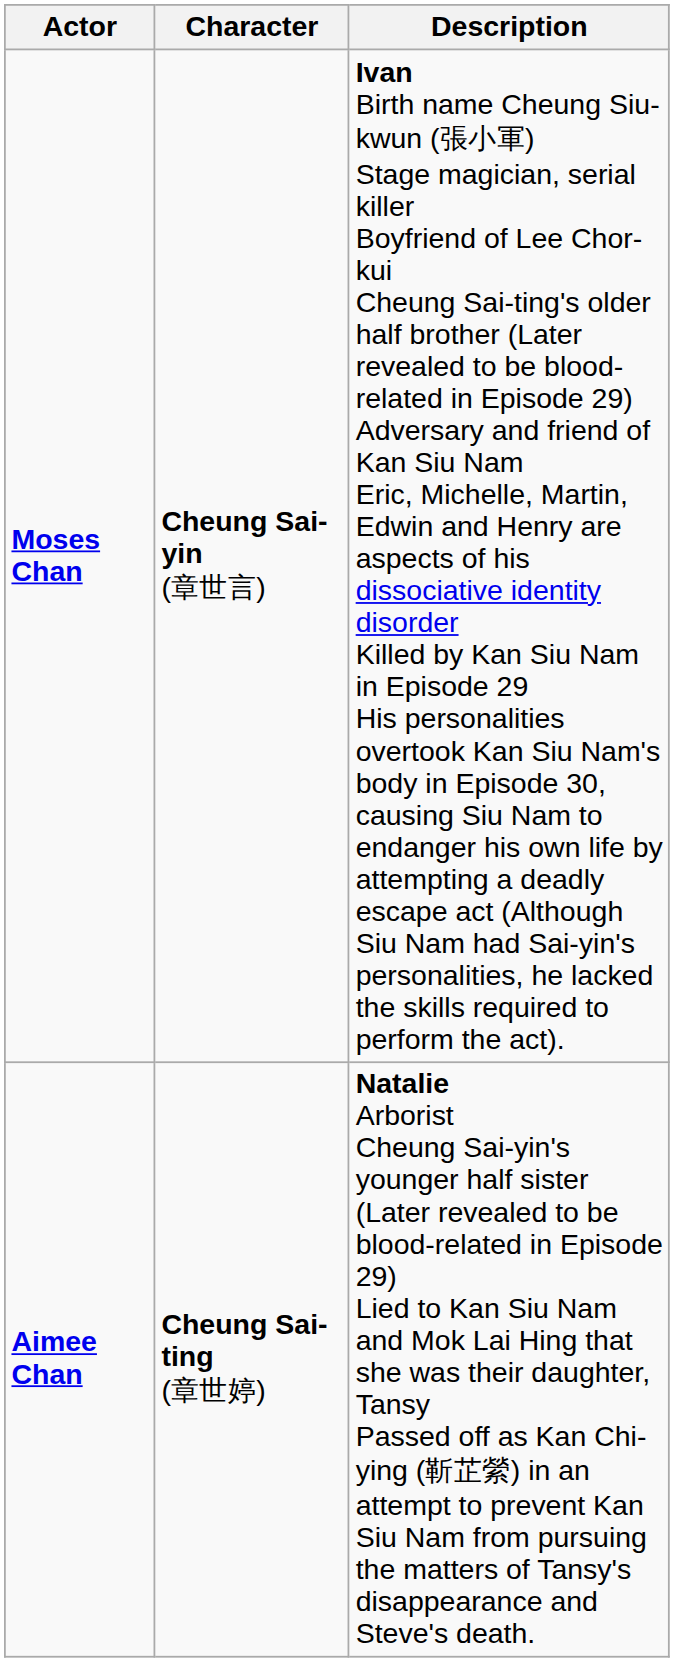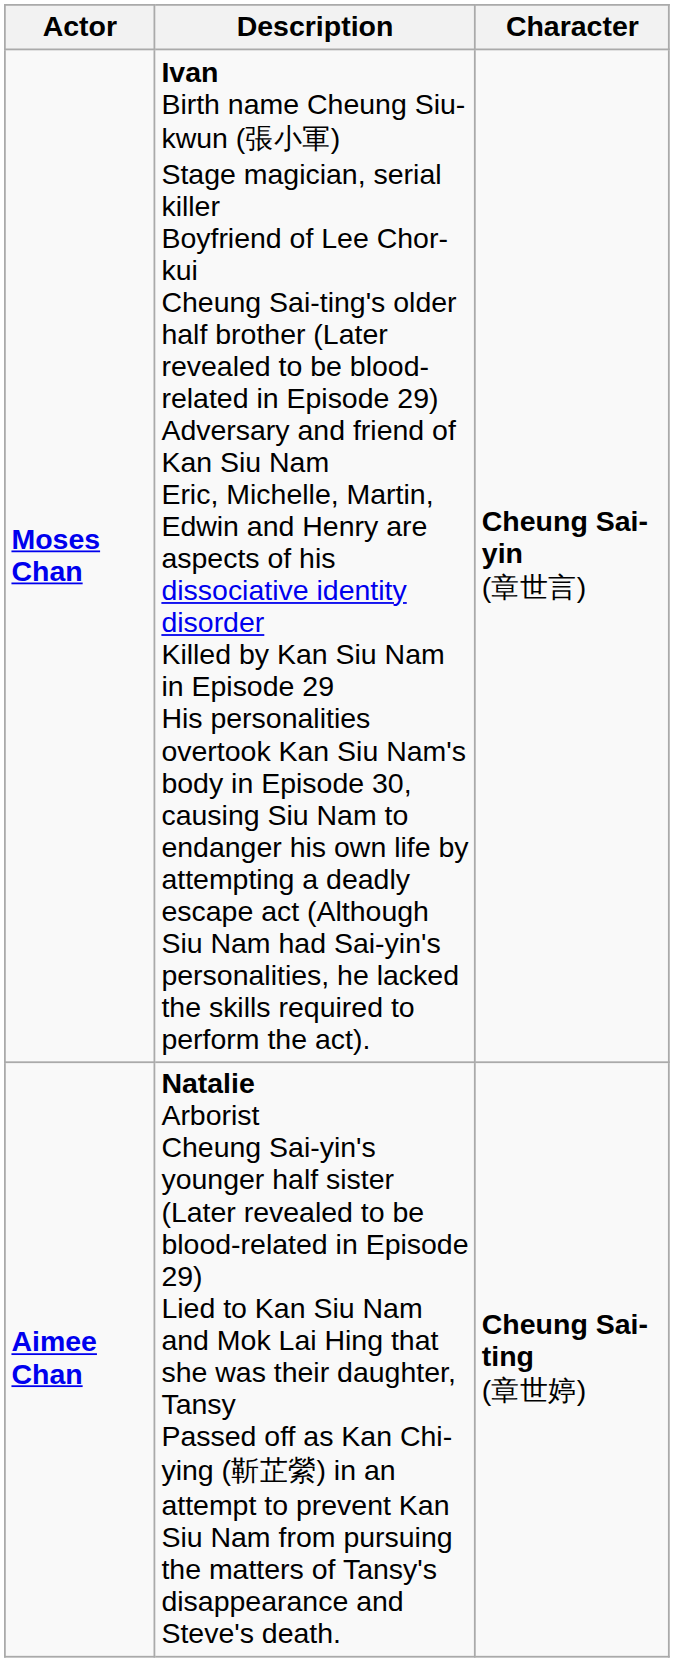columns swapped: Character <-> Description
